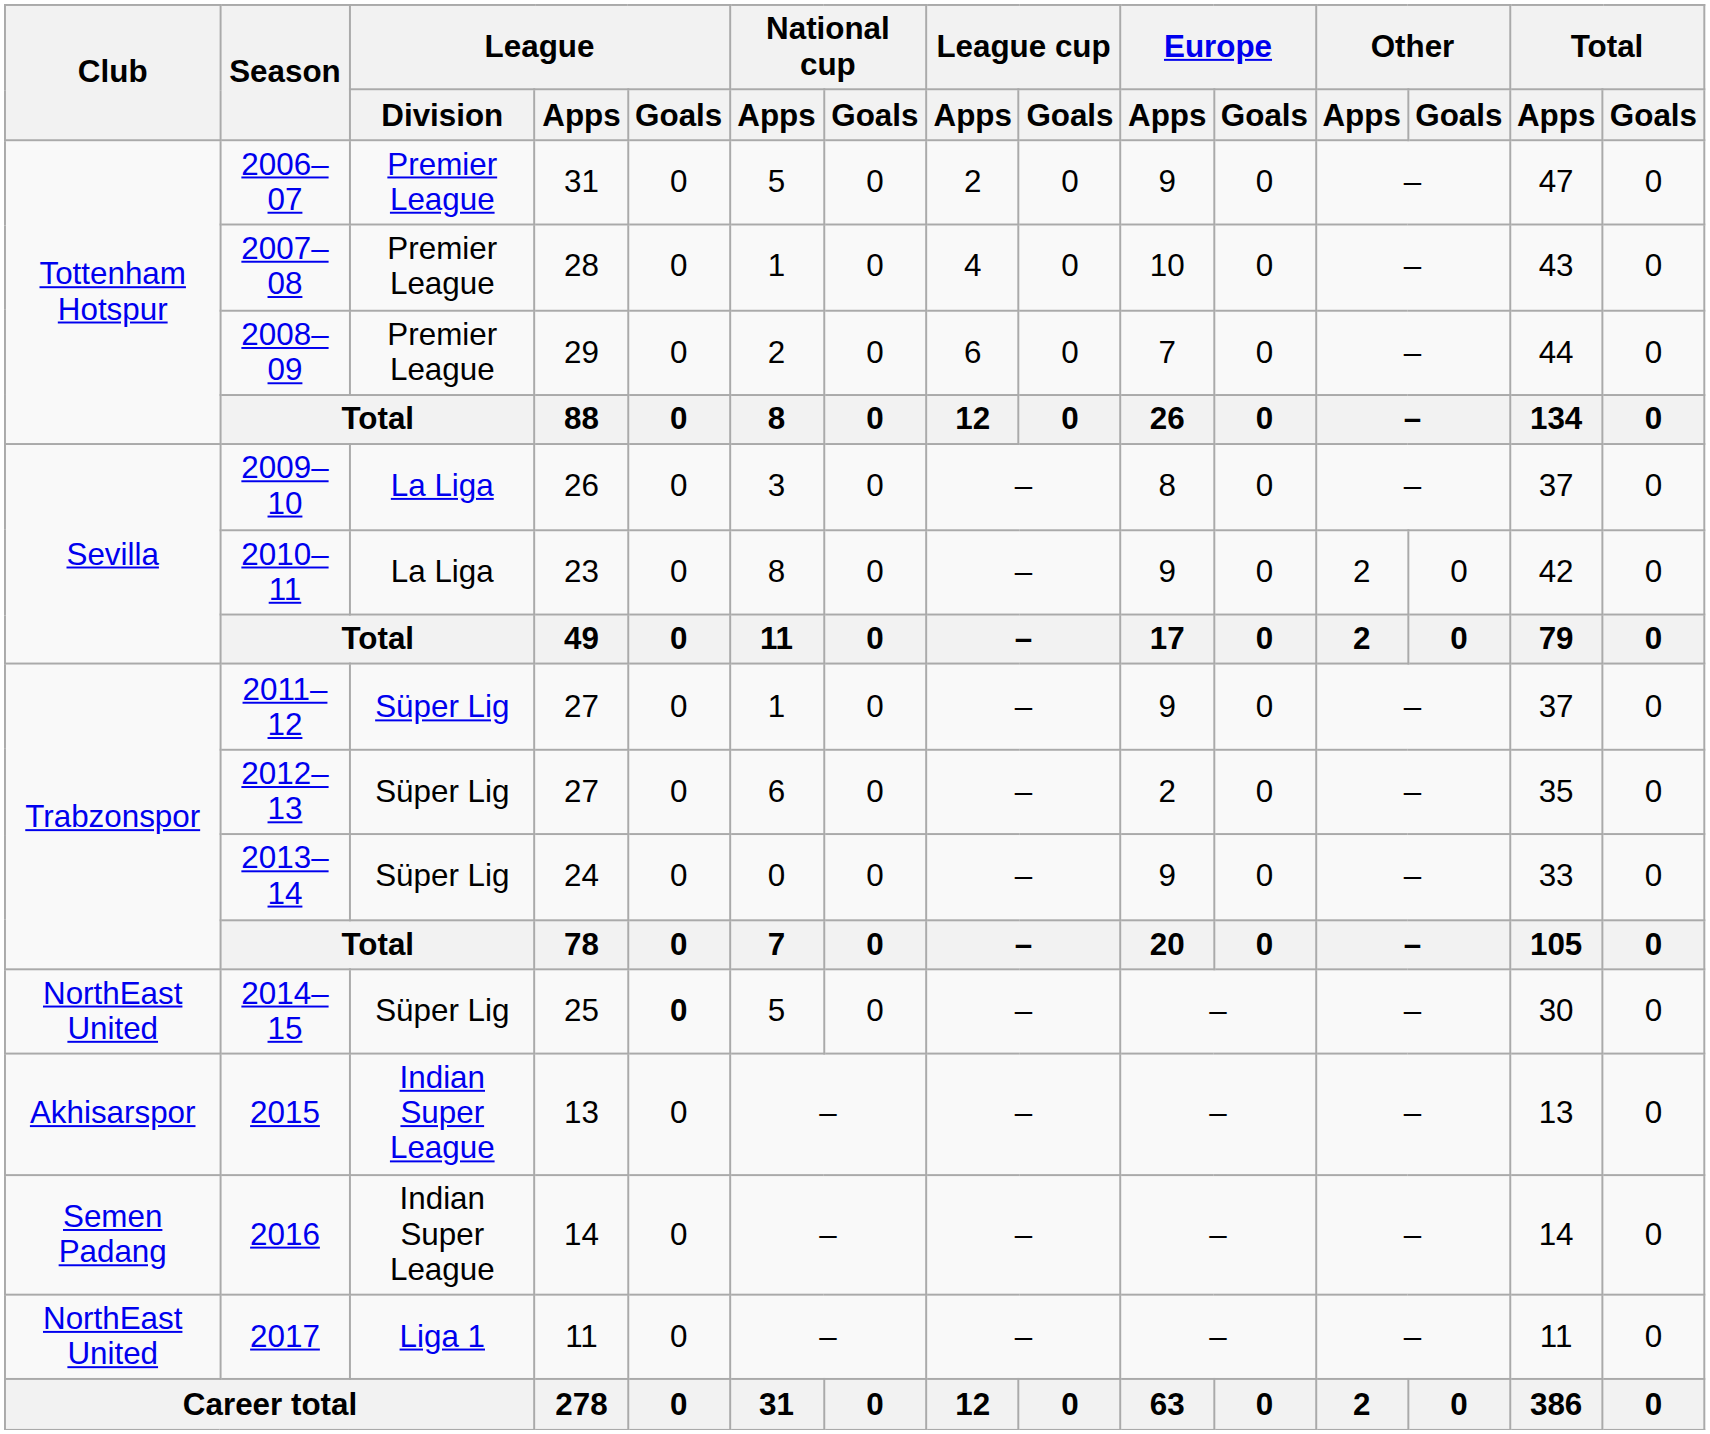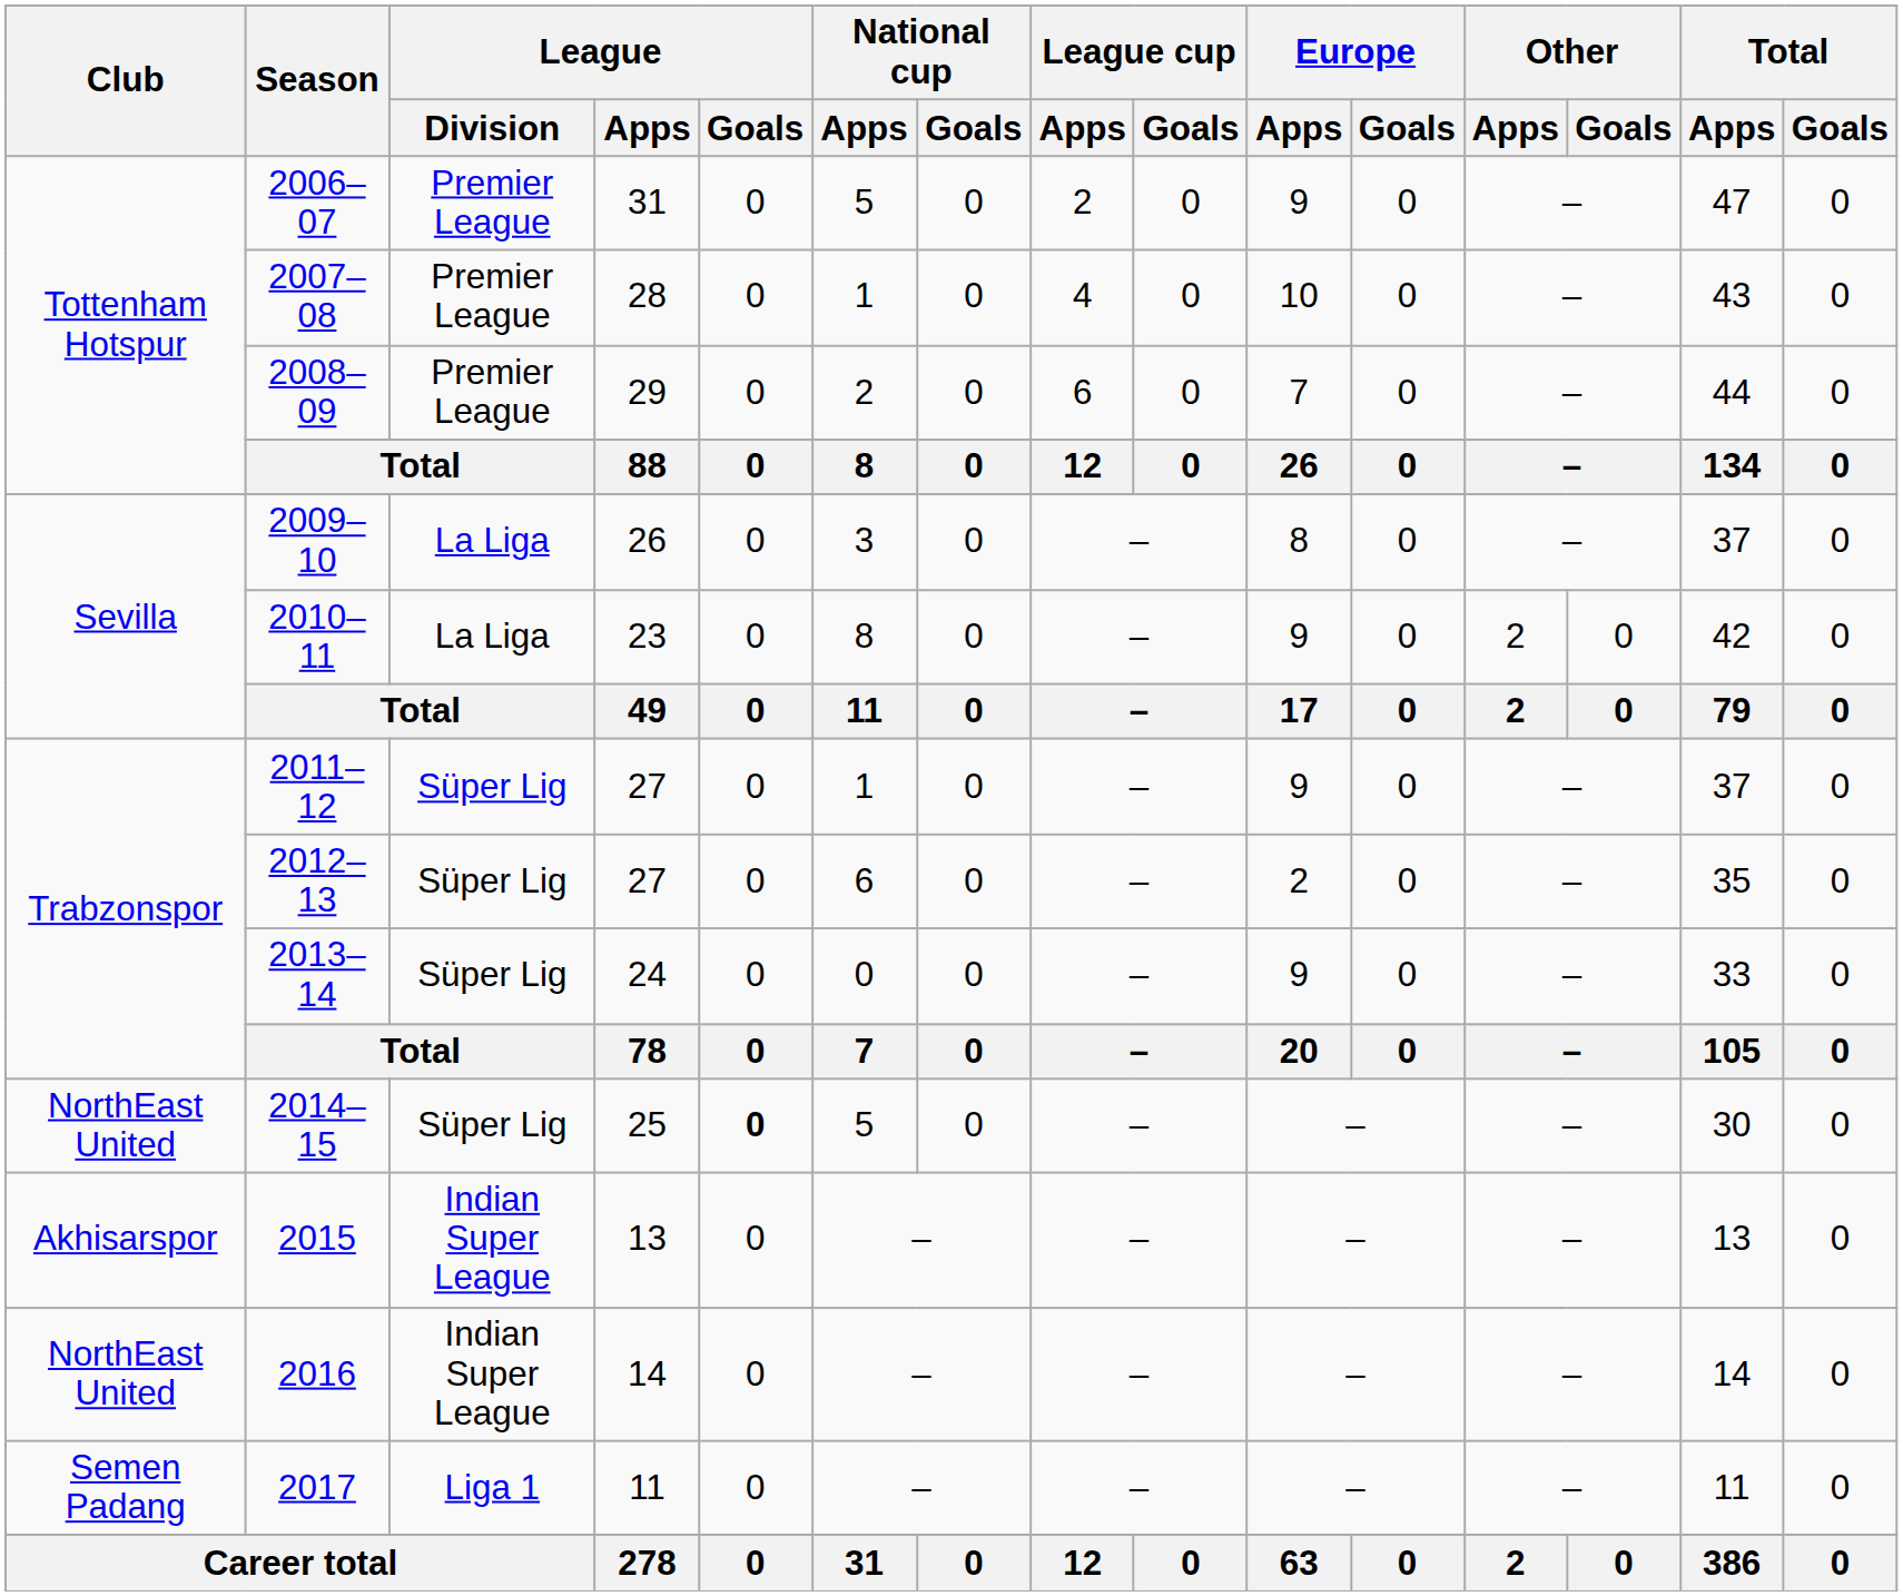2016 | Club: Semen Padang -> NorthEast United
2017 | Club: NorthEast United -> Semen Padang
